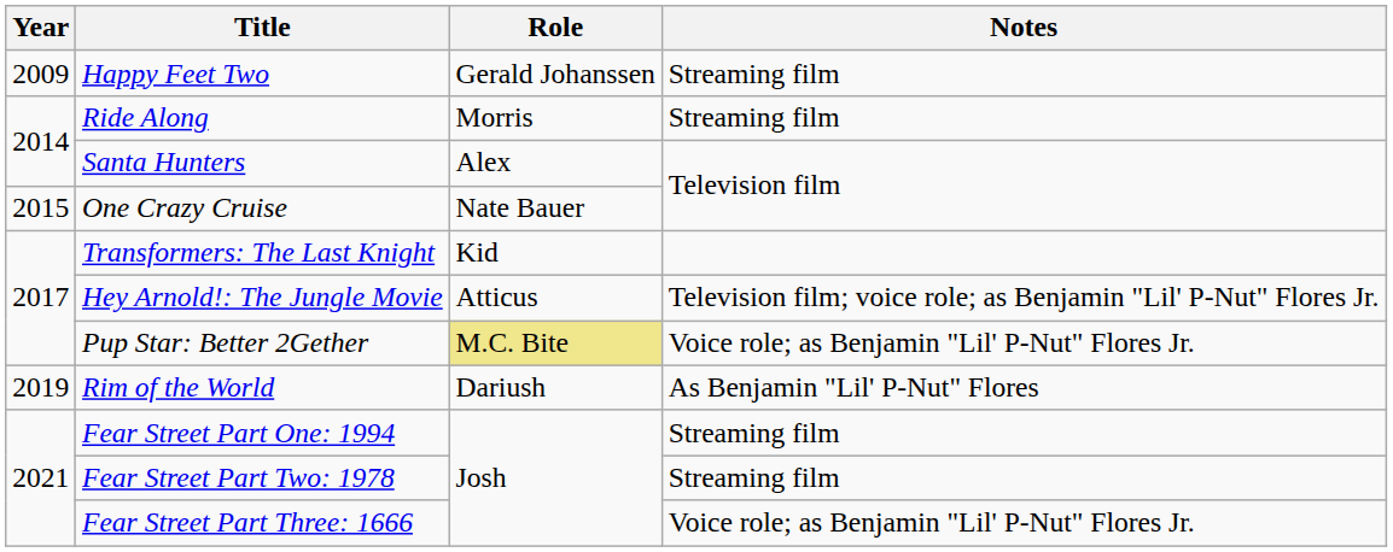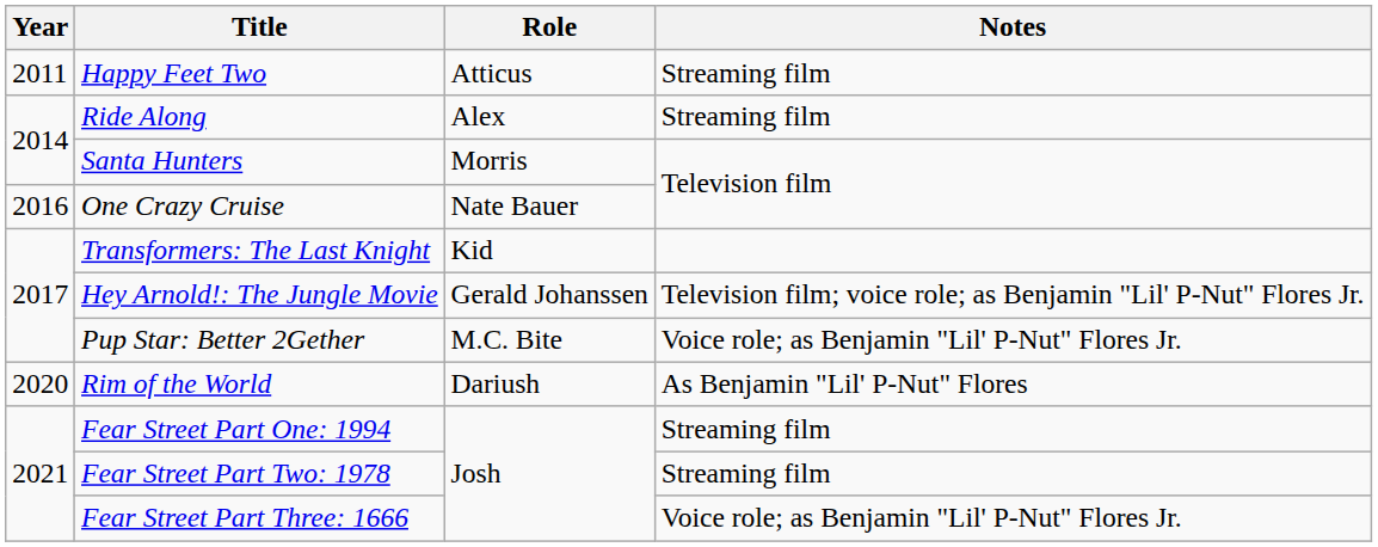Happy Feet Two | Year: 2009 -> 2011
Happy Feet Two | Role: Gerald Johanssen -> Atticus
Ride Along | Role: Morris -> Alex
Santa Hunters | Role: Alex -> Morris
One Crazy Cruise | Year: 2015 -> 2016
Hey Arnold!: The Jungle Movie | Role: Atticus -> Gerald Johanssen
Pup Star: Better 2Gether | Role: khaki background -> no background
Rim of the World | Year: 2019 -> 2020
